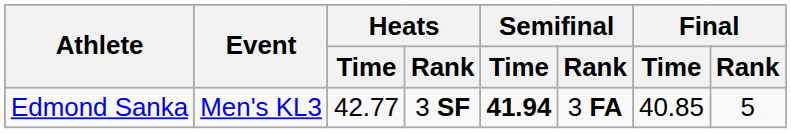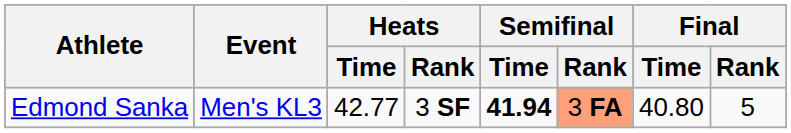Edmond Sanka | Semifinal / Rank: no background -> lightsalmon background
Edmond Sanka | Final / Time: 40.85 -> 40.80
